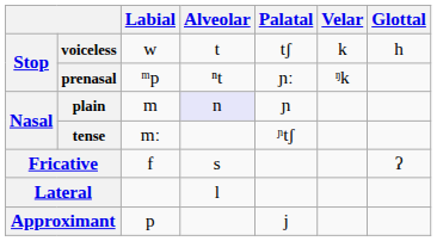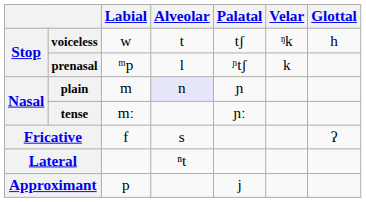voiceless | Velar: k -> ᵑk
prenasal | Alveolar: ⁿt -> l
prenasal | Palatal: ɲː -> ᶮtʃ
prenasal | Velar: ᵑk -> k
tense | Palatal: ᶮtʃ -> ɲː
Lateral | Alveolar: l -> ⁿt
